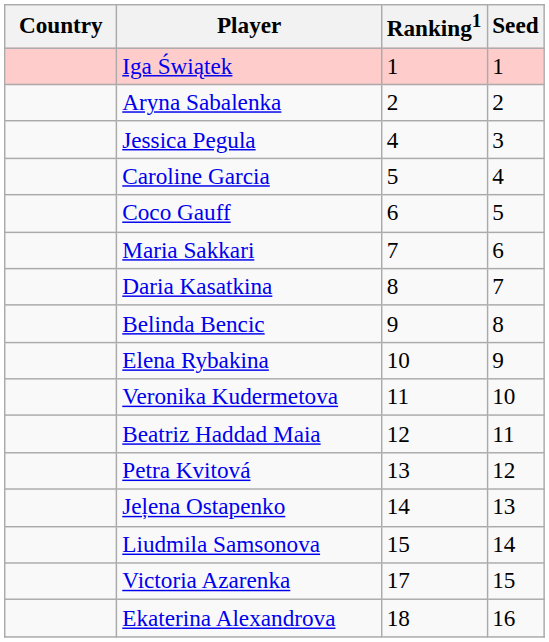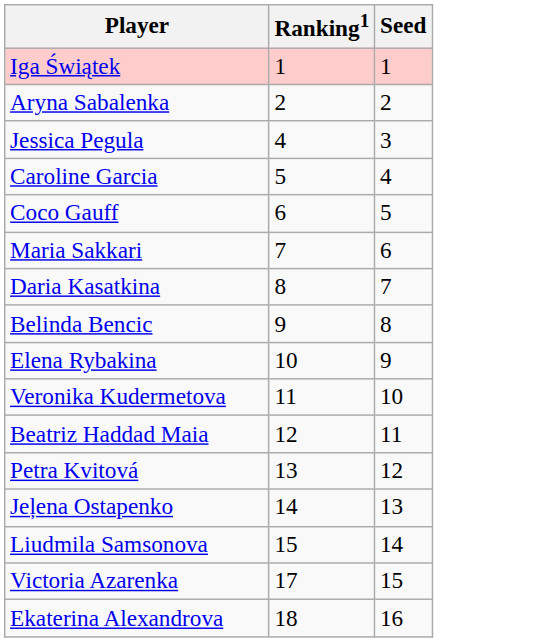- column: Country
